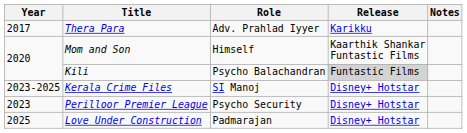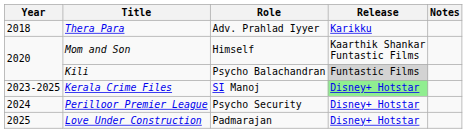Thera Para | Year: 2017 -> 2018
Kerala Crime Files | Release: no background -> lightgreen background
Perilloor Premier League | Year: 2023 -> 2024
